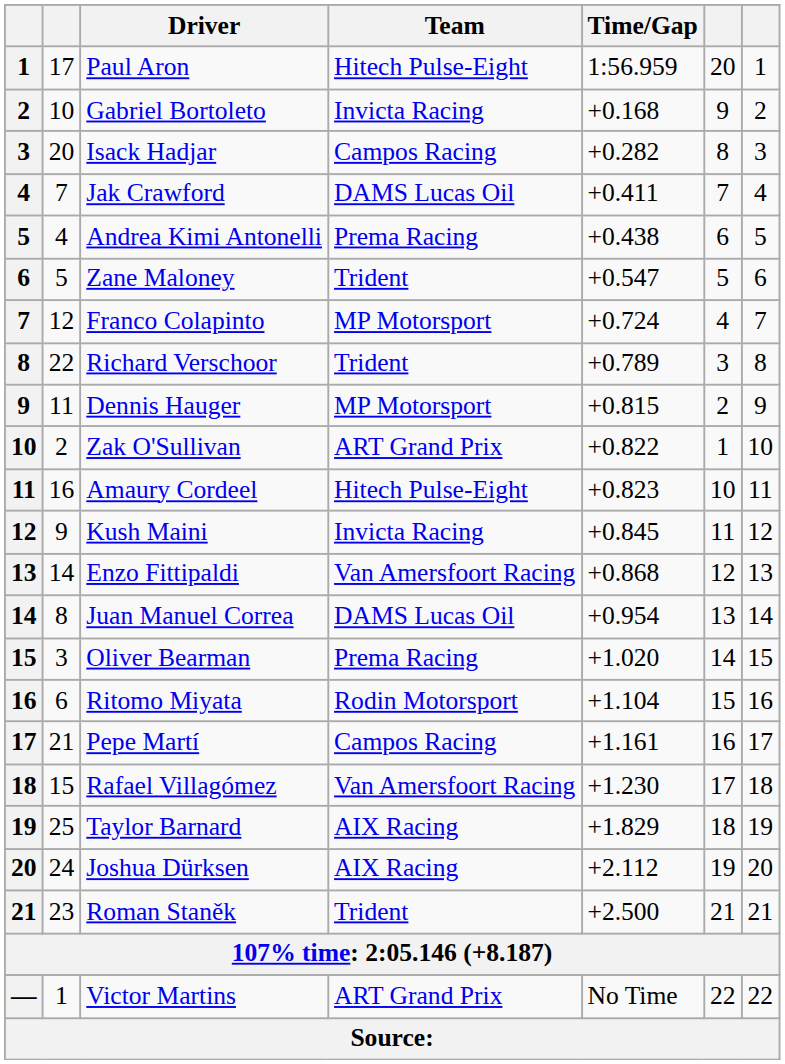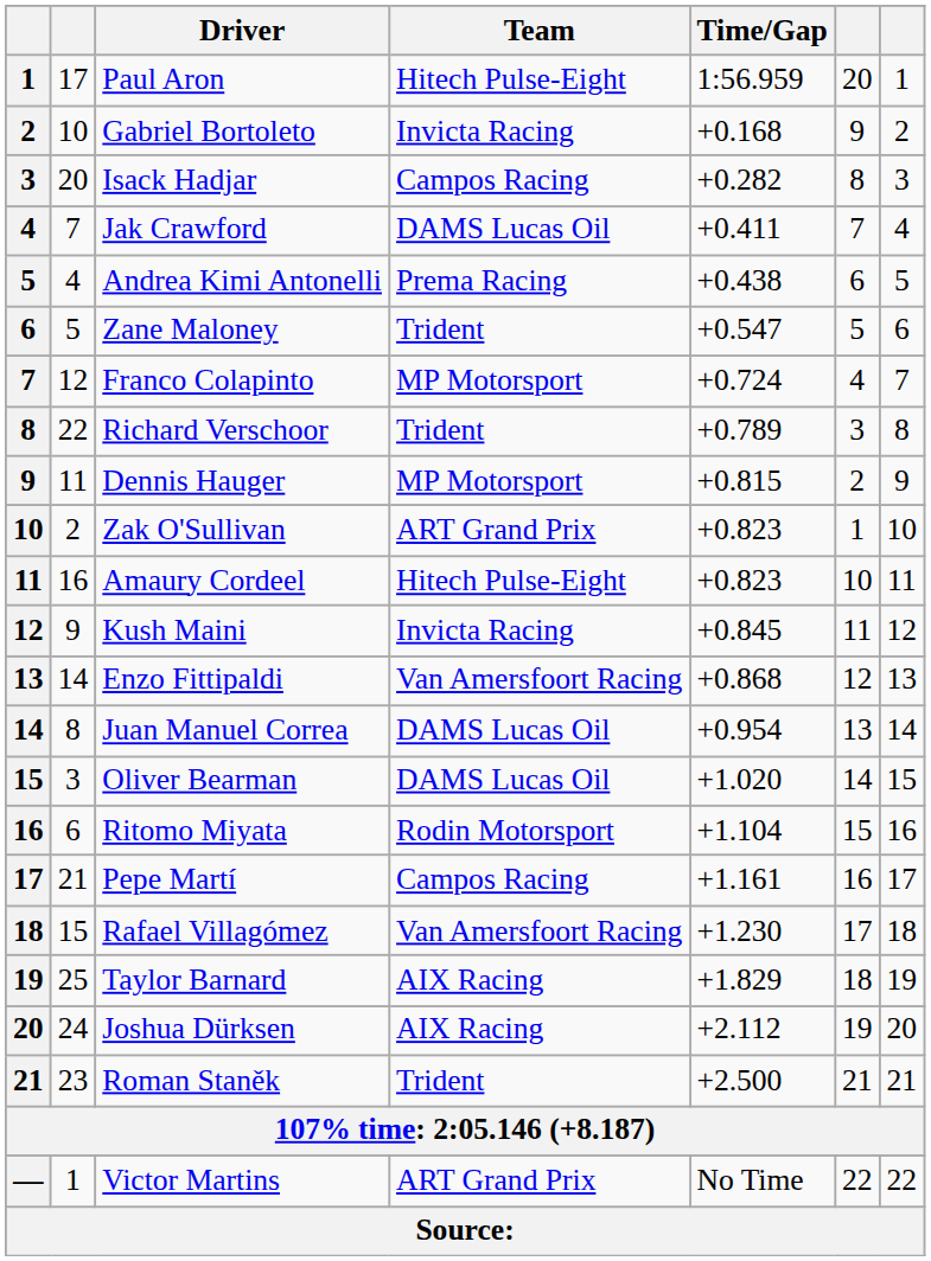Zak O'Sullivan | Time/Gap: +0.822 -> +0.823
Oliver Bearman | Team: Prema Racing -> DAMS Lucas Oil
